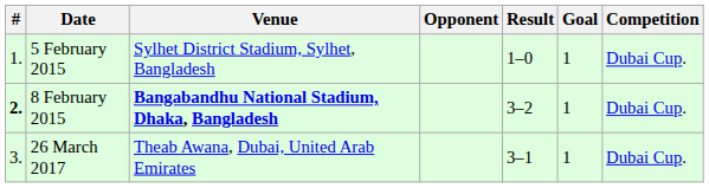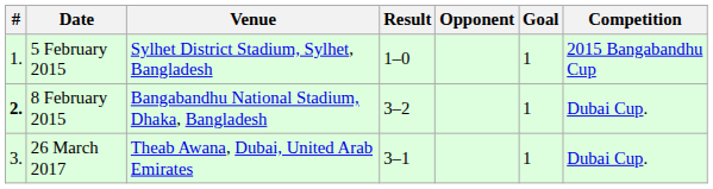columns swapped: Opponent <-> Result
5 February 2015 | Competition: Dubai Cup. -> 2015 Bangabandhu Cup
8 February 2015 | Venue: bold -> normal
